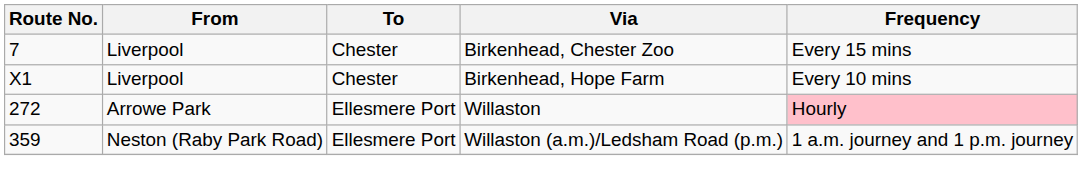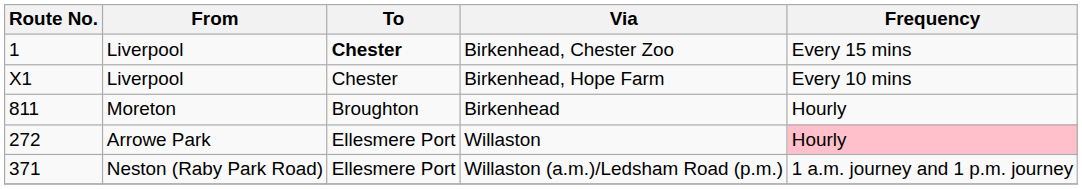Birkenhead, Chester Zoo | Route No.: 7 -> 1
Birkenhead, Chester Zoo | To: normal -> bold
+ row: 811 | Moreton | Broughton | Birkenhead | Hourly
Willaston (a.m.)/Ledsham Road (p.m.) | Route No.: 359 -> 371
